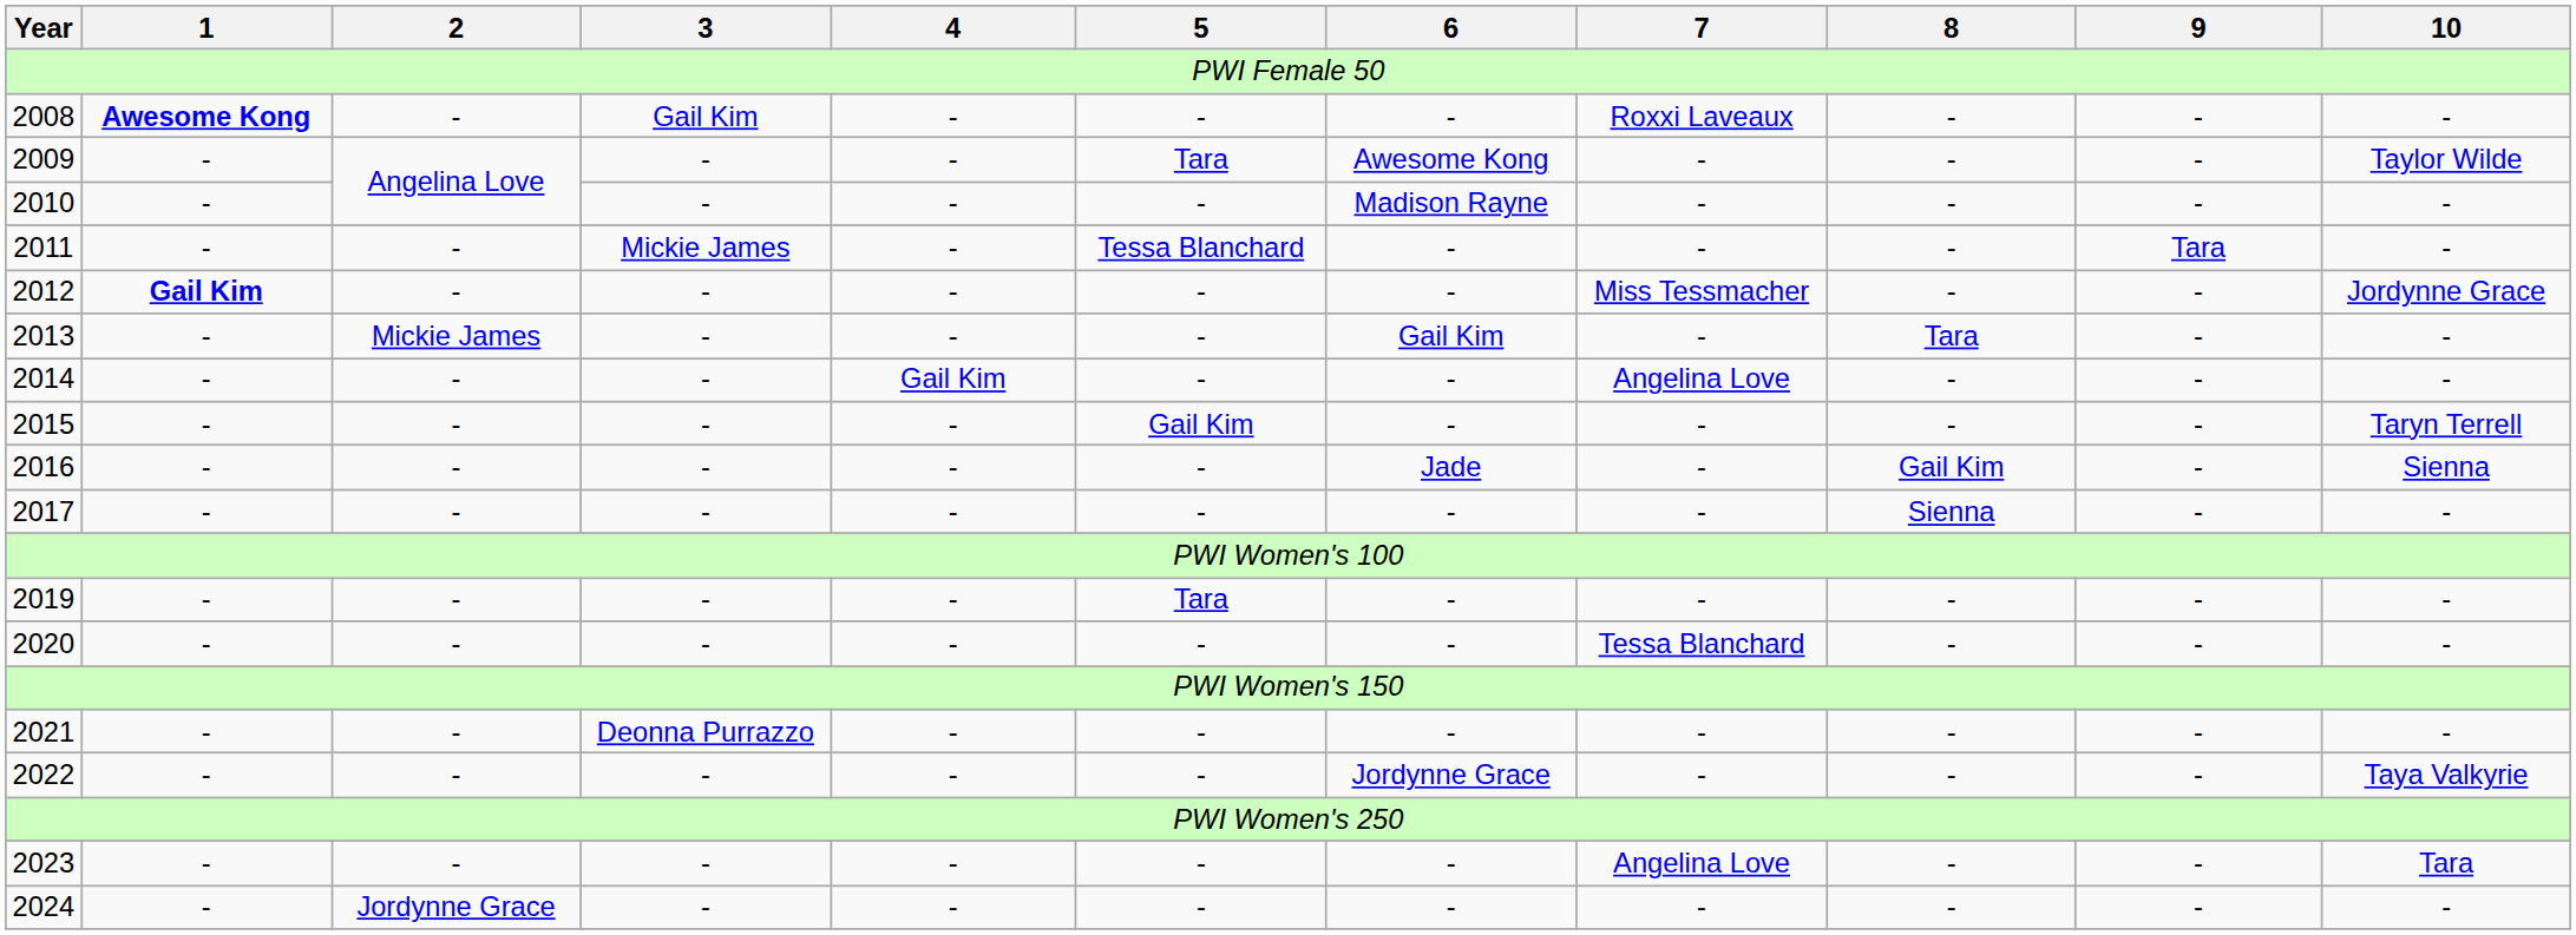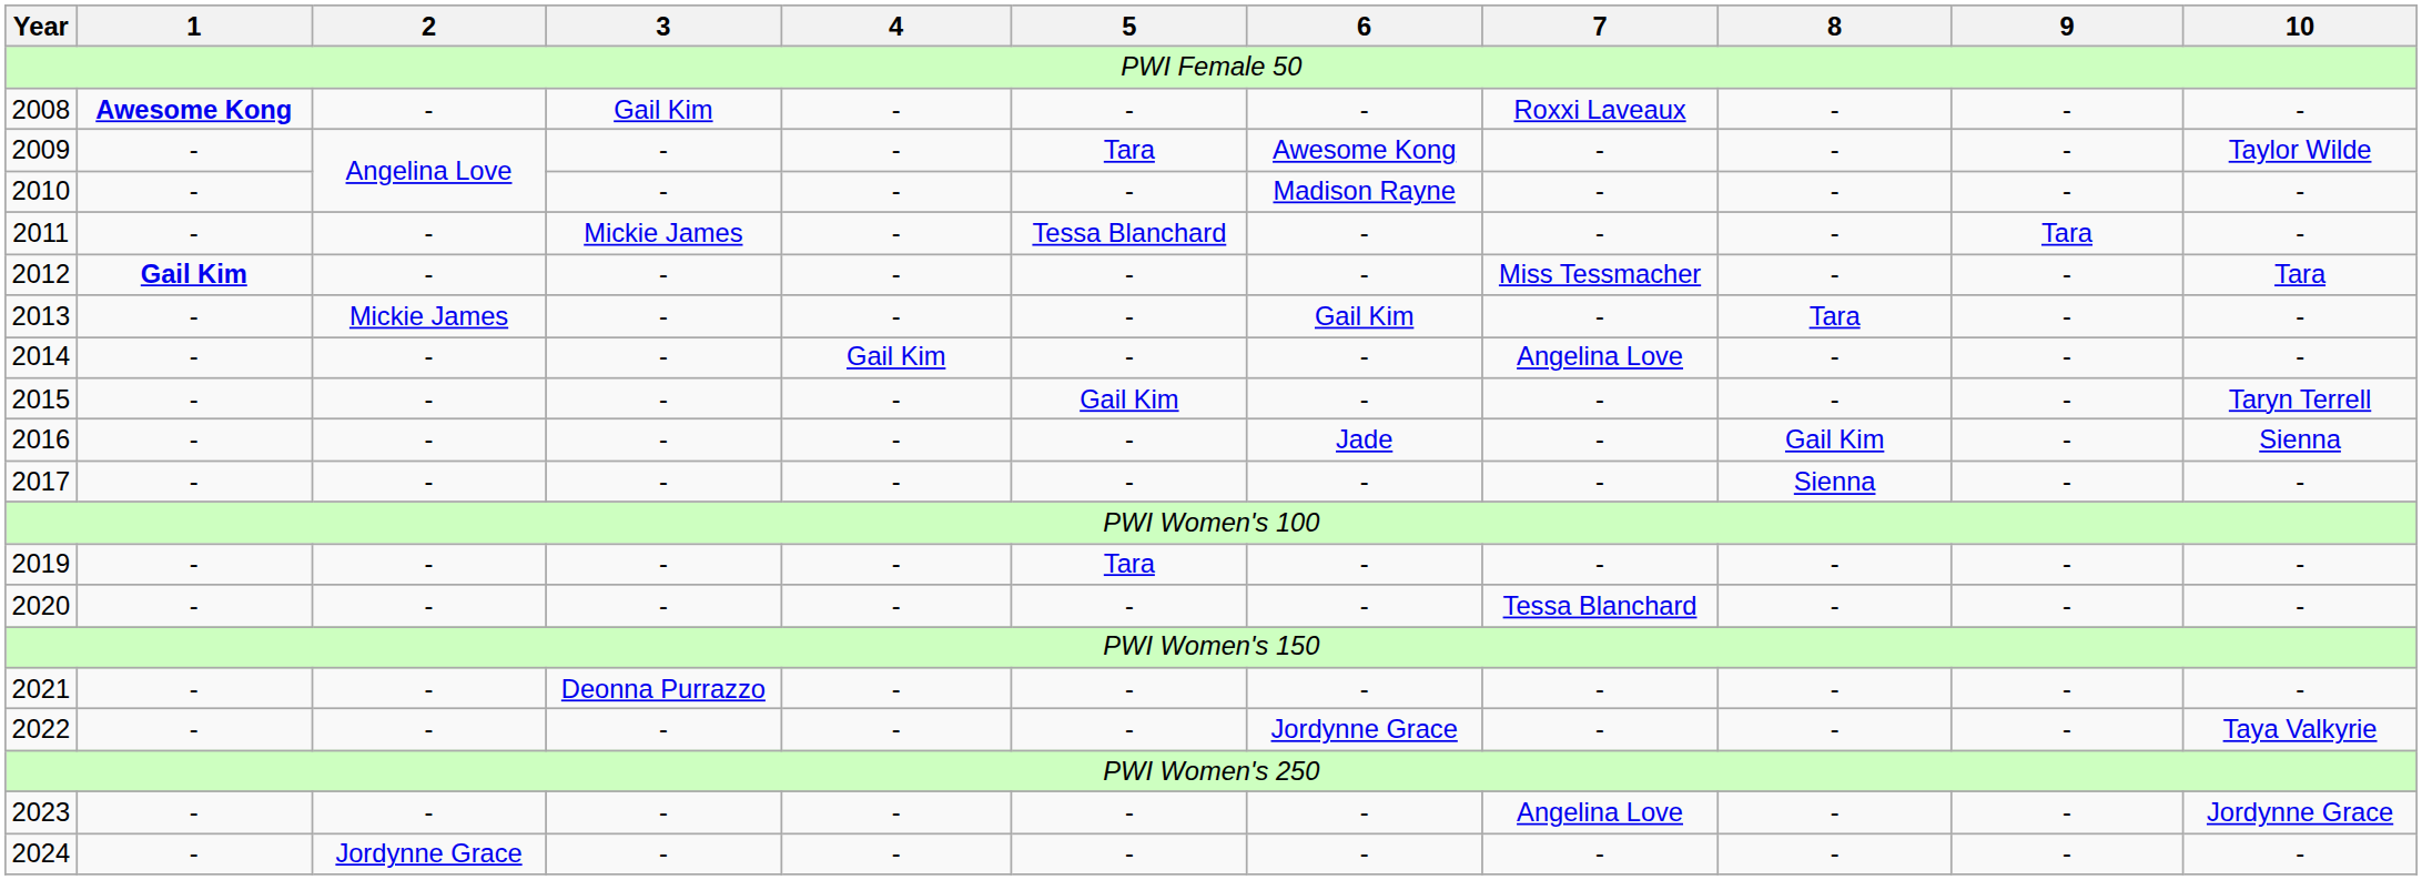2012 | 10: Jordynne Grace -> Tara
2023 | 10: Tara -> Jordynne Grace
